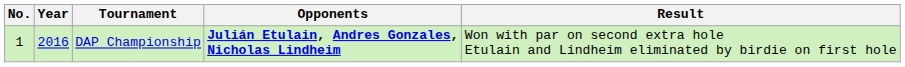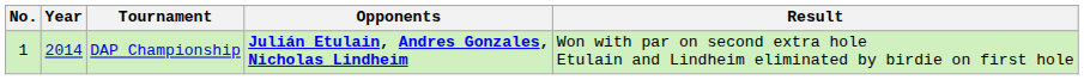DAP Championship | Year: 2016 -> 2014
